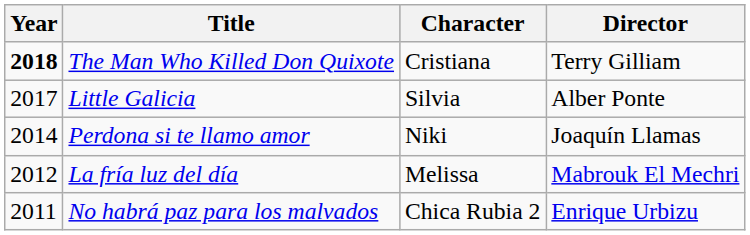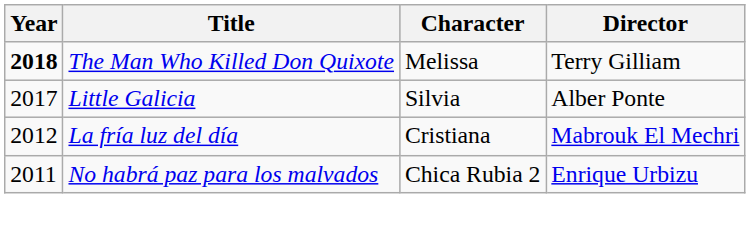The Man Who Killed Don Quixote | Character: Cristiana -> Melissa
- row: 2014 | Perdona si te llamo amor | Niki | Joaquín Llamas
La fría luz del día | Character: Melissa -> Cristiana
